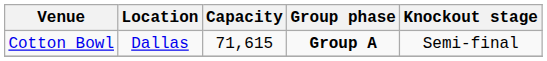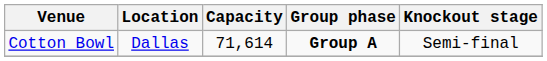Cotton Bowl | Capacity: 71,615 -> 71,614
